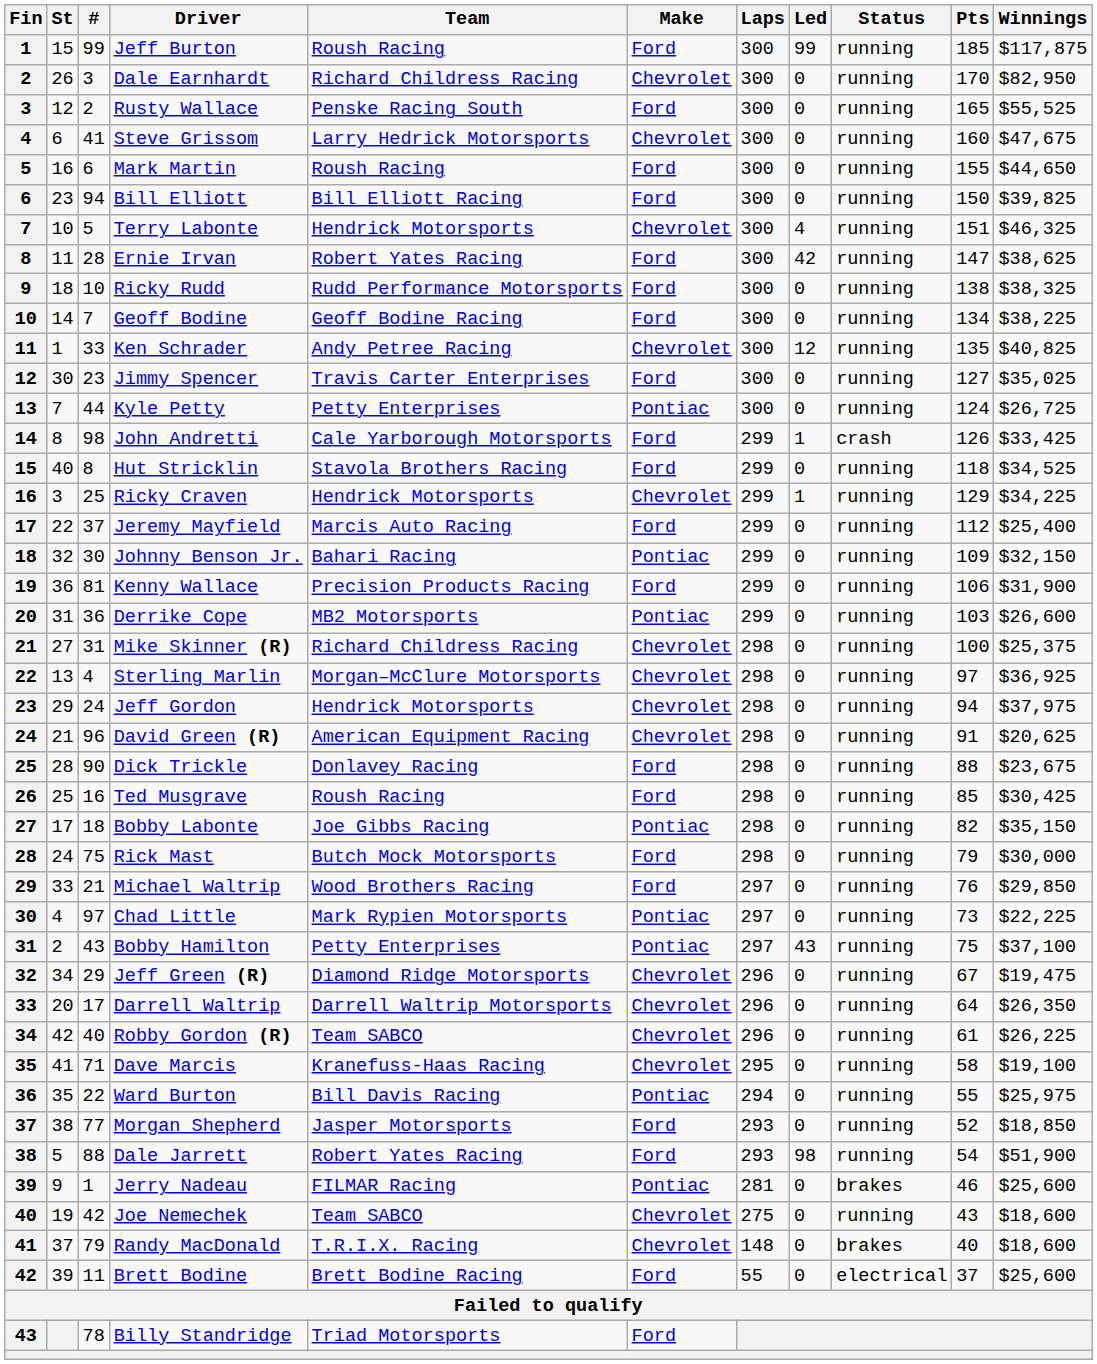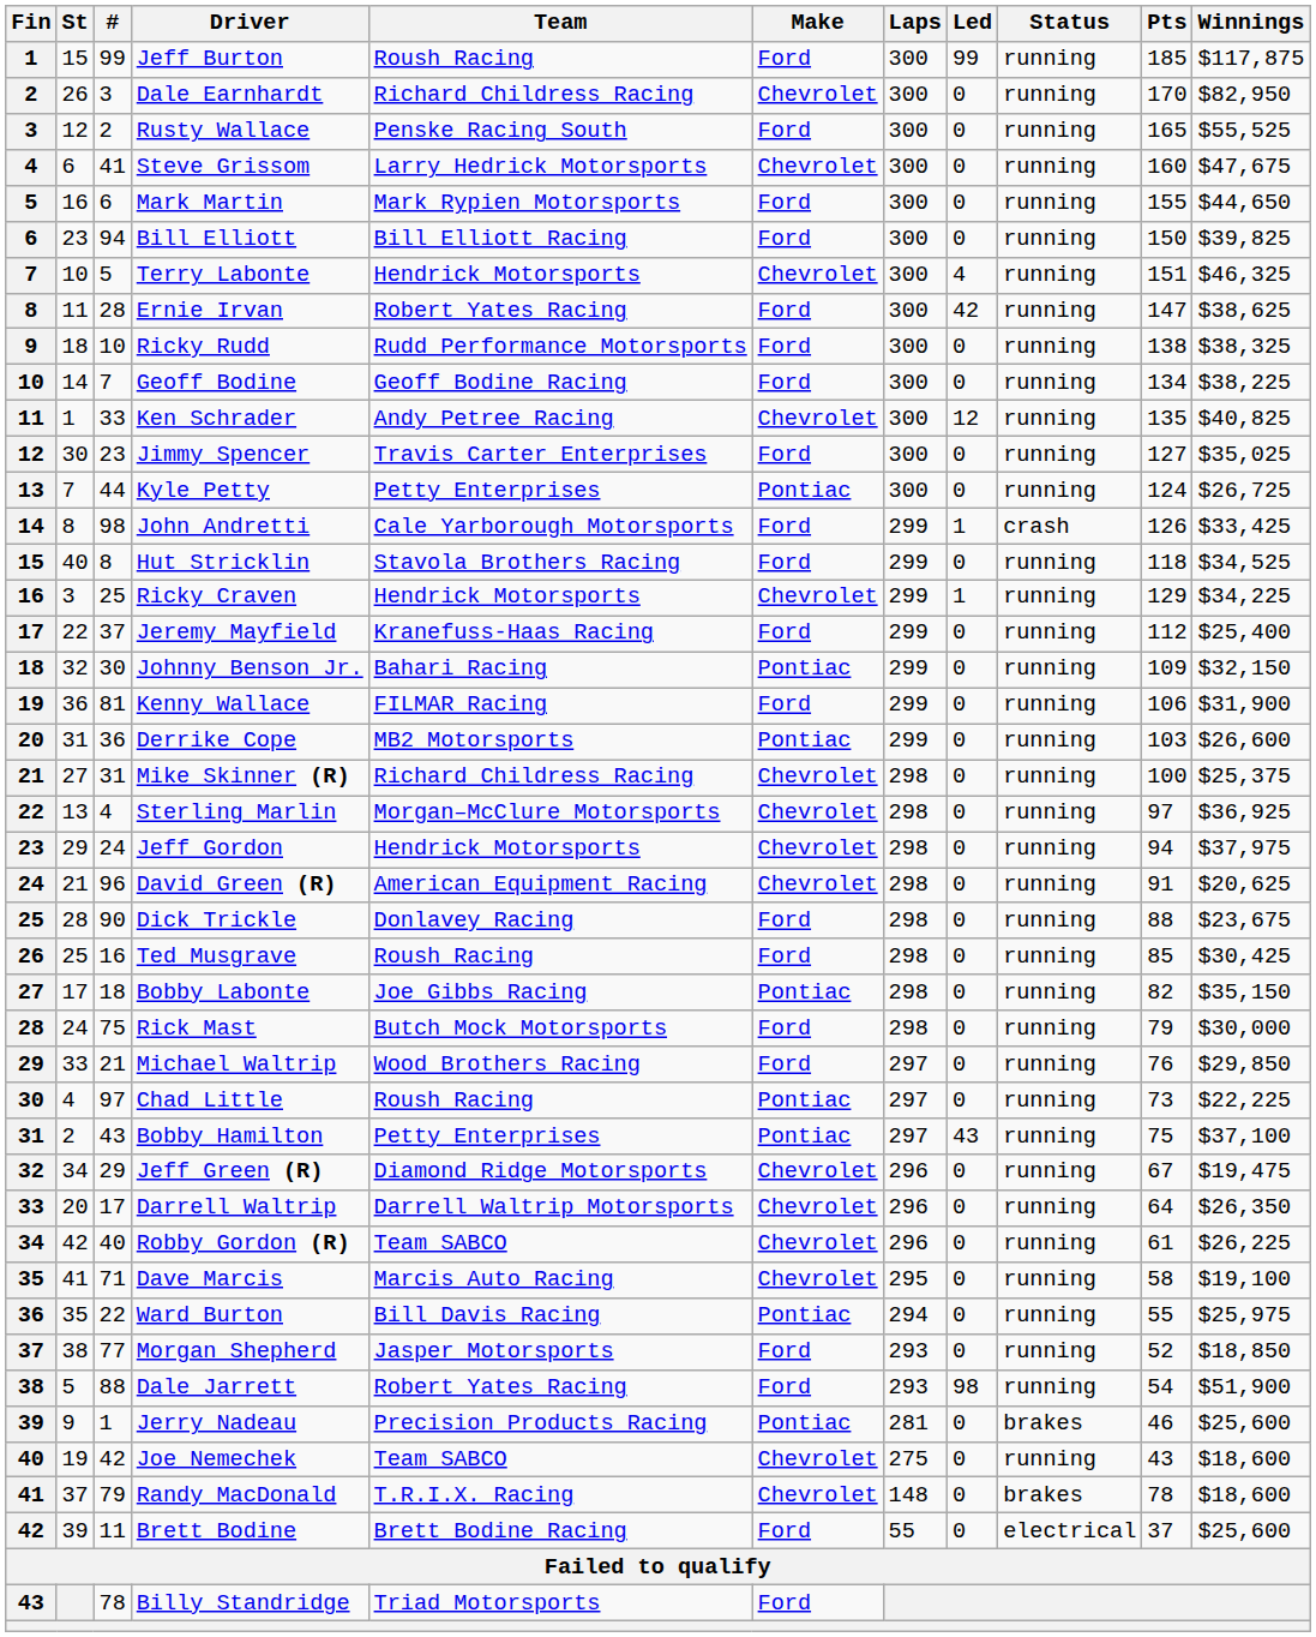Mark Martin | Team: Roush Racing -> Mark Rypien Motorsports
Jeremy Mayfield | Team: Marcis Auto Racing -> Kranefuss-Haas Racing
Kenny Wallace | Team: Precision Products Racing -> FILMAR Racing
Chad Little | Team: Mark Rypien Motorsports -> Roush Racing
Dave Marcis | Team: Kranefuss-Haas Racing -> Marcis Auto Racing
Jerry Nadeau | Team: FILMAR Racing -> Precision Products Racing
Randy MacDonald | Pts: 40 -> 78
